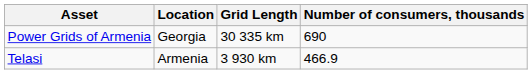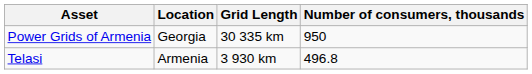Power Grids of Armenia | Number of consumers, thousands: 690 -> 950
Telasi | Number of consumers, thousands: 466.9 -> 496.8
